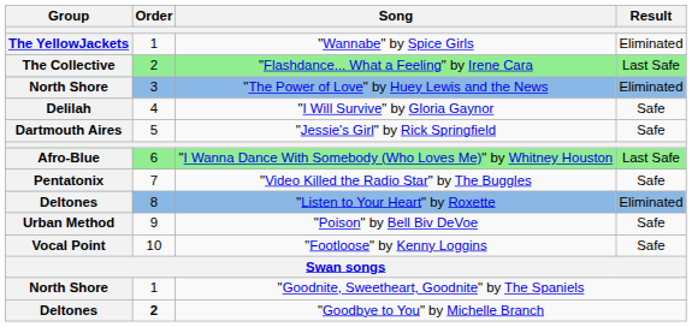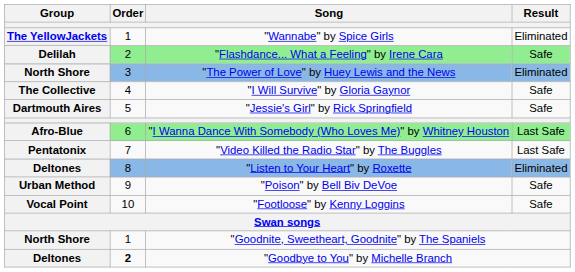"Flashdance... What a Feeling" by Irene Cara | Group: The Collective -> Delilah
"Flashdance... What a Feeling" by Irene Cara | Result: Last Safe -> Safe
"I Will Survive" by Gloria Gaynor | Group: Delilah -> The Collective
"Video Killed the Radio Star" by The Buggles | Result: Safe -> Last Safe
